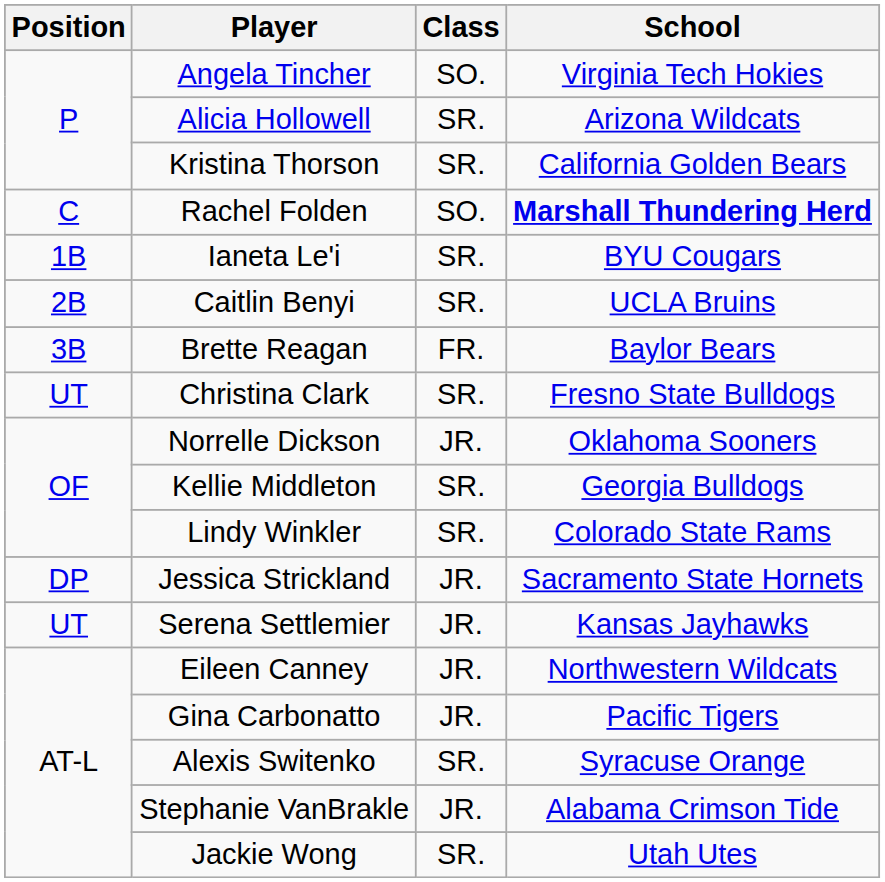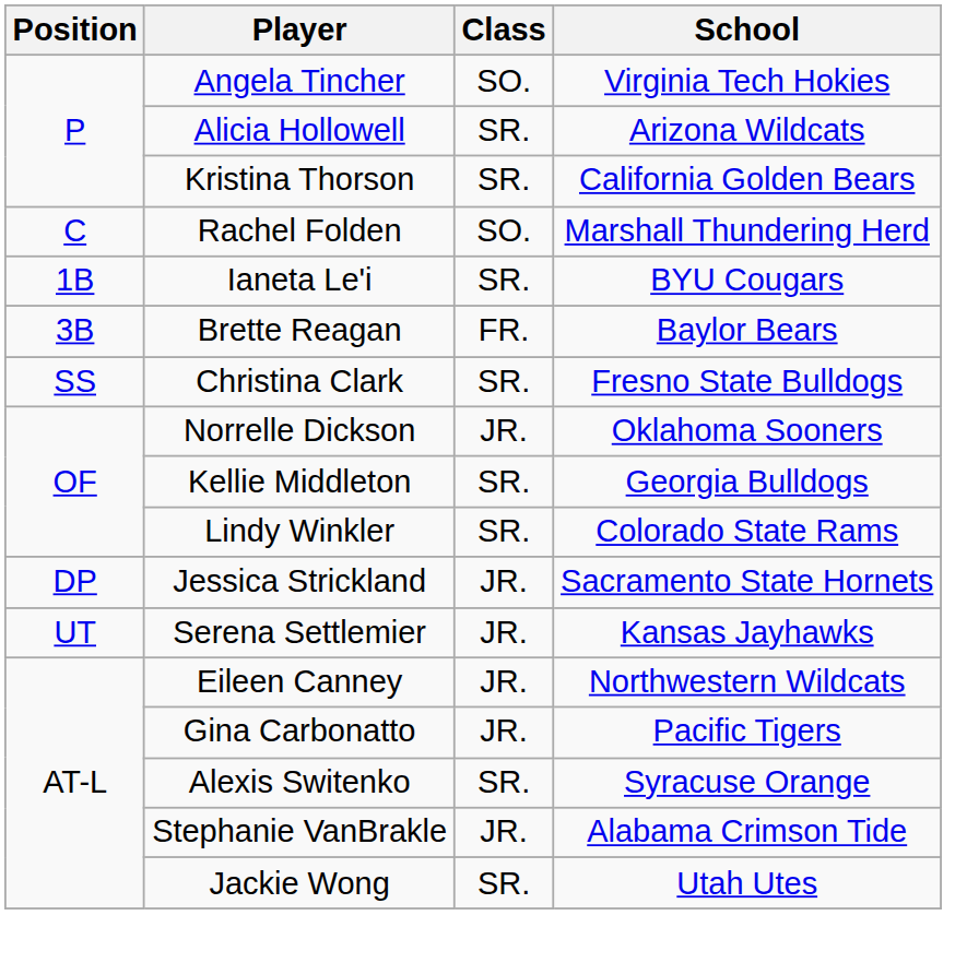Rachel Folden | School: bold -> normal
- row: 2B | Caitlin Benyi | SR. | UCLA Bruins
Christina Clark | Position: UT -> SS
